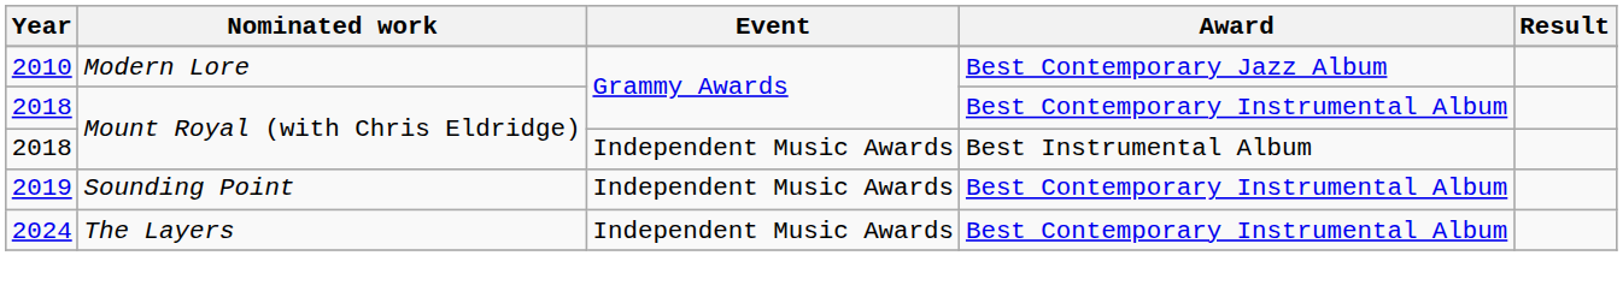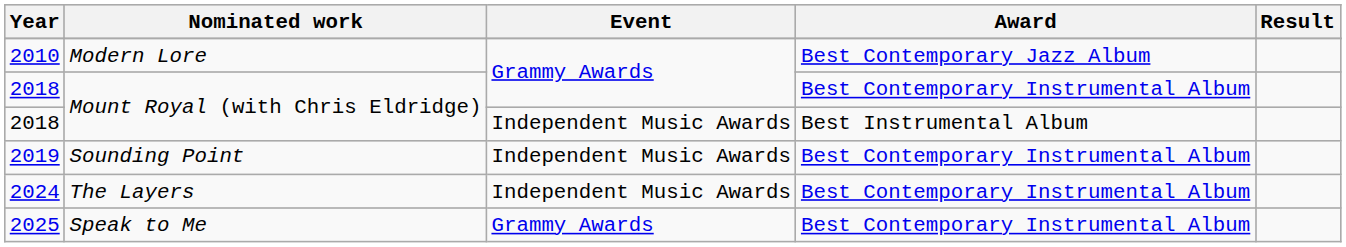+ row: 2025 | Speak to Me | Grammy Awards | Best Contemporary Instrumental Album
